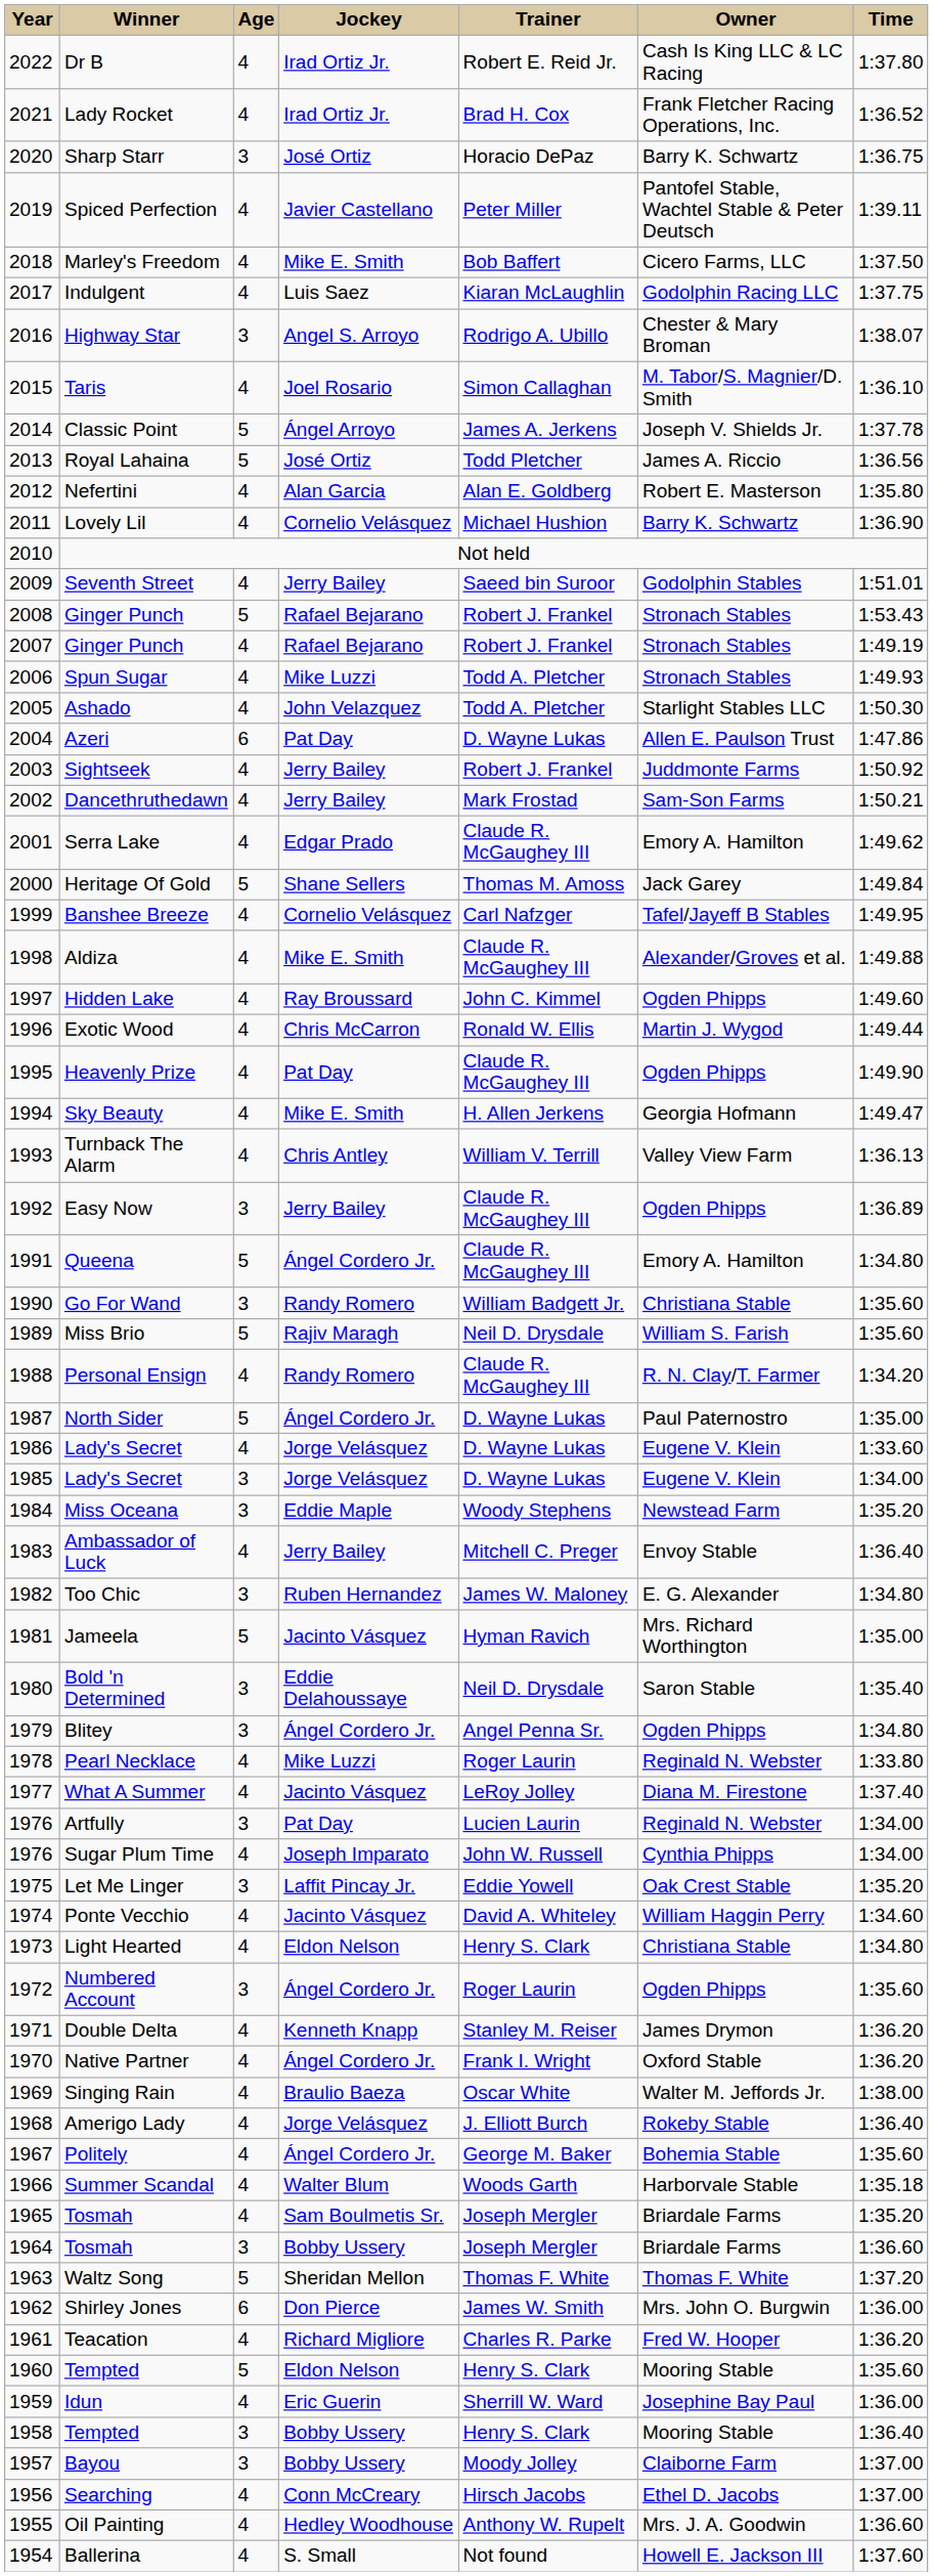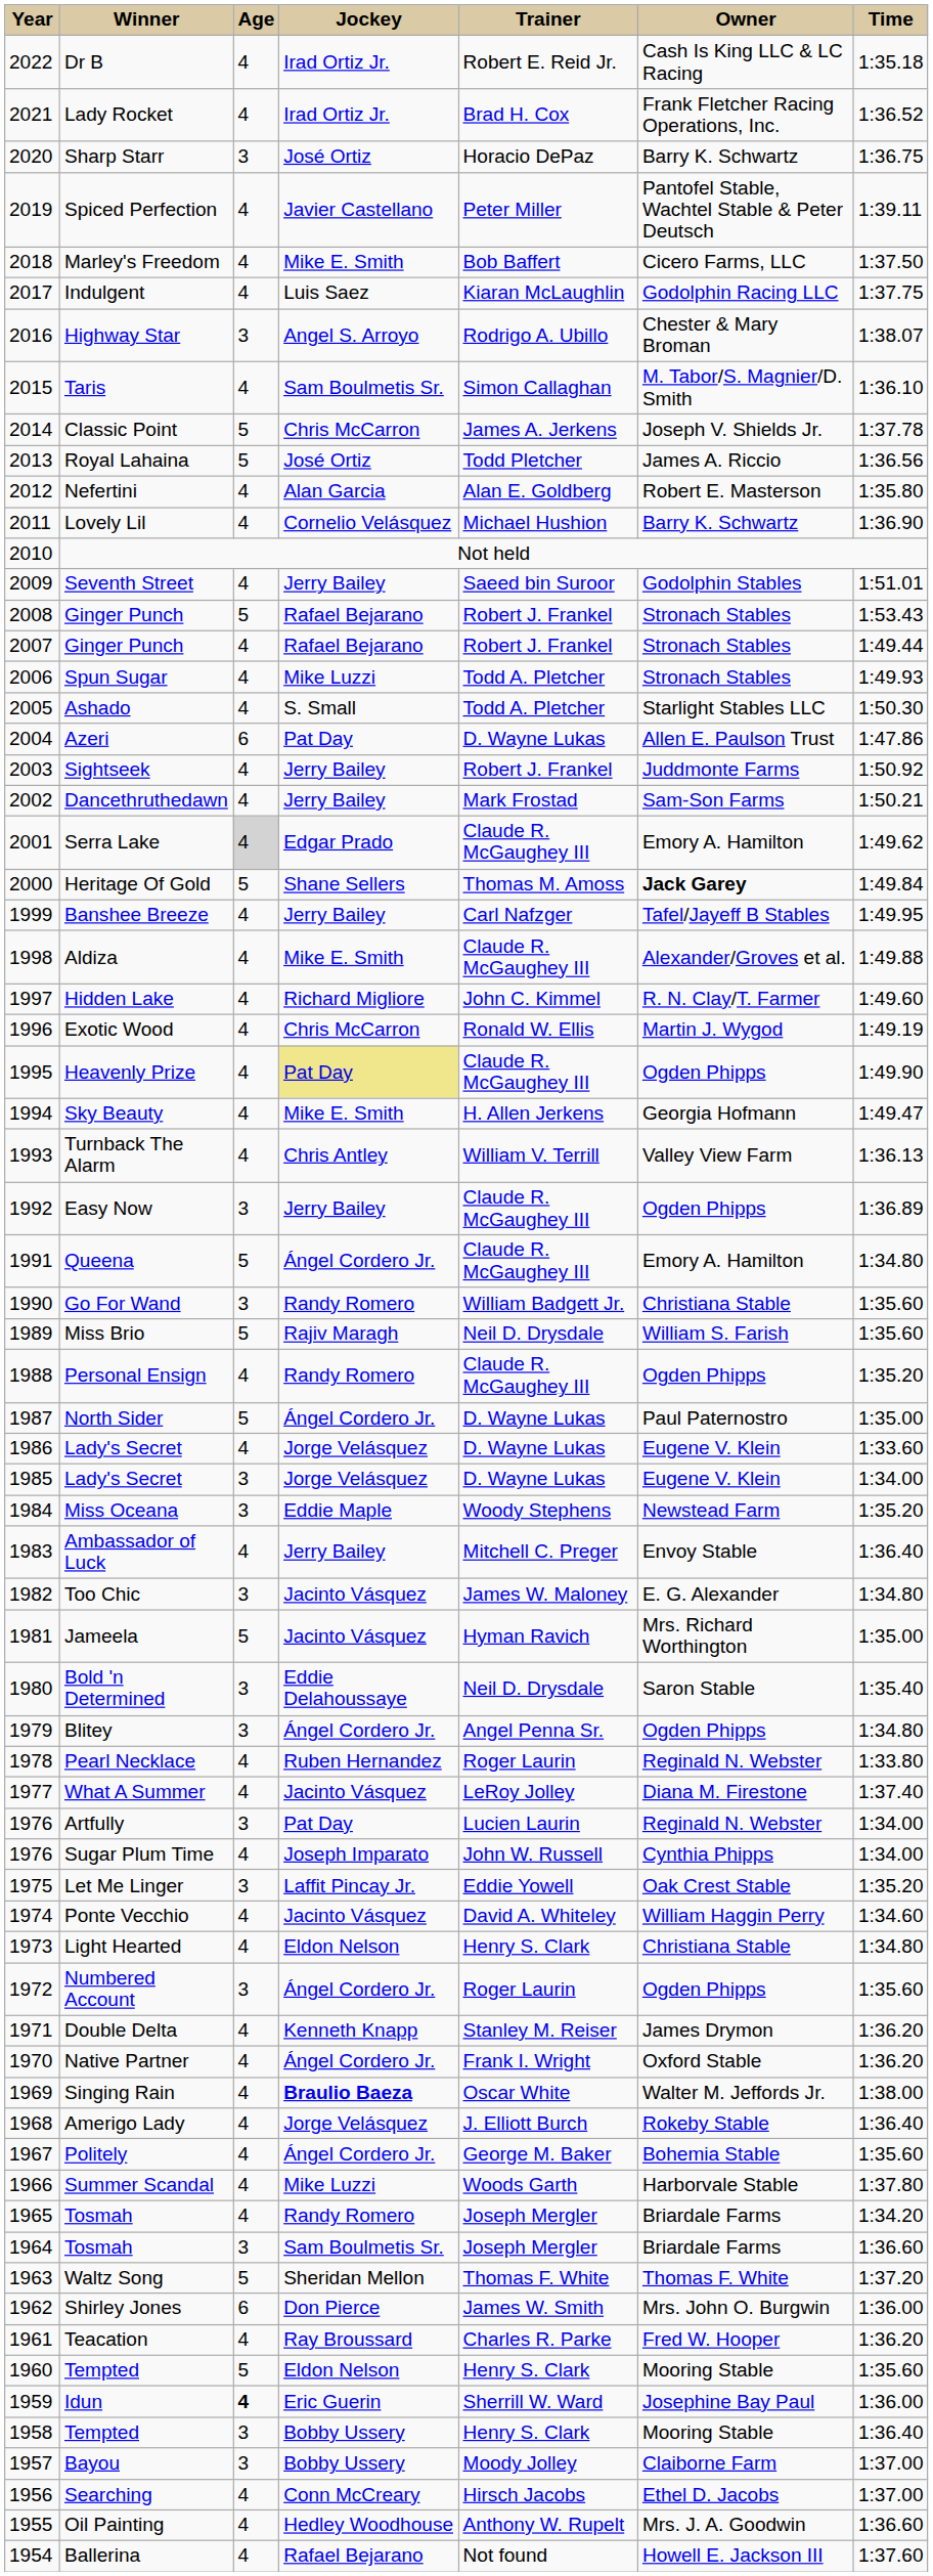Dr B | Time: 1:37.80 -> 1:35.18
Taris | Jockey: Joel Rosario -> Sam Boulmetis Sr.
Classic Point | Jockey: Ángel Arroyo -> Chris McCarron
2007 / Ginger Punch | Time: 1:49.19 -> 1:49.44
Ashado | Jockey: John Velazquez -> S. Small
Serra Lake | Age: no background -> lightgrey background
Heritage Of Gold | Owner: normal -> bold
Banshee Breeze | Jockey: Cornelio Velásquez -> Jerry Bailey
Hidden Lake | Jockey: Ray Broussard -> Richard Migliore
Hidden Lake | Owner: Ogden Phipps -> R. N. Clay/T. Farmer
Exotic Wood | Time: 1:49.44 -> 1:49.19
Heavenly Prize | Jockey: no background -> khaki background
Personal Ensign | Owner: R. N. Clay/T. Farmer -> Ogden Phipps
Personal Ensign | Time: 1:34.20 -> 1:35.20
Too Chic | Jockey: Ruben Hernandez -> Jacinto Vásquez
Pearl Necklace | Jockey: Mike Luzzi -> Ruben Hernandez
Singing Rain | Jockey: normal -> bold
Summer Scandal | Jockey: Walter Blum -> Mike Luzzi
Summer Scandal | Time: 1:35.18 -> 1:37.80
1965 / Tosmah | Jockey: Sam Boulmetis Sr. -> Randy Romero
1965 / Tosmah | Time: 1:35.20 -> 1:34.20
1964 / Tosmah | Jockey: Bobby Ussery -> Sam Boulmetis Sr.
Teacation | Jockey: Richard Migliore -> Ray Broussard
Idun | Age: normal -> bold
Ballerina | Jockey: S. Small -> Rafael Bejarano
